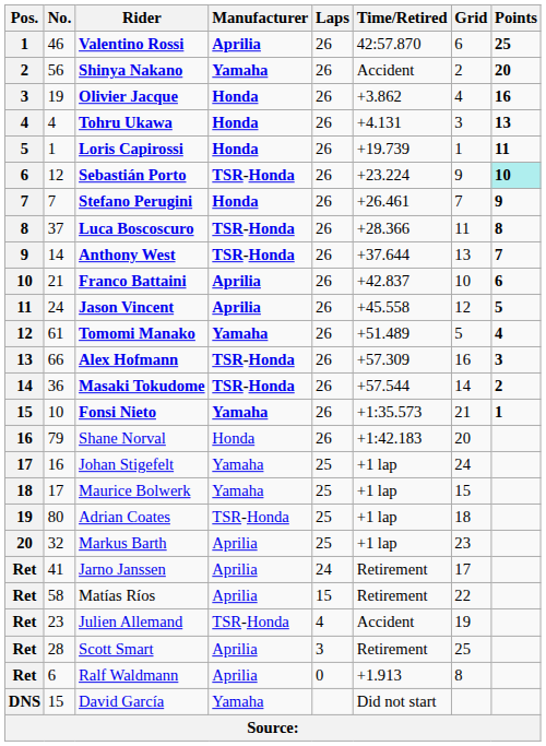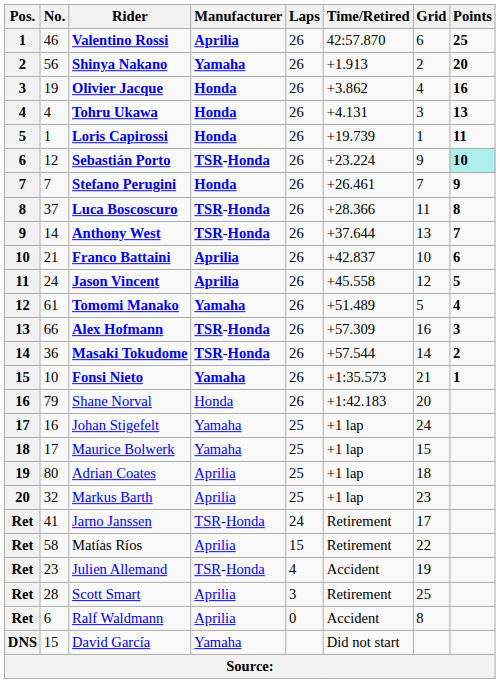Shinya Nakano | Time/Retired: Accident -> +1.913
Adrian Coates | Manufacturer: TSR-Honda -> Aprilia
Jarno Janssen | Manufacturer: Aprilia -> TSR-Honda
Ralf Waldmann | Time/Retired: +1.913 -> Accident
